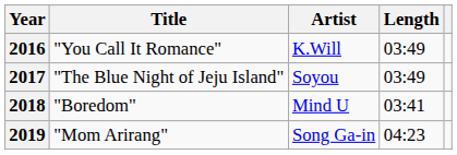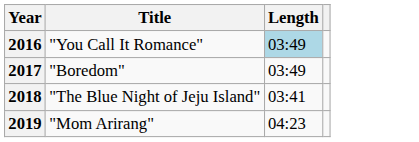- column: Artist | K.Will | Soyou | Mind U | Song Ga-in
2016 | Length: no background -> lightblue background
2017 | Title: "The Blue Night of Jeju Island" -> "Boredom"
2018 | Title: "Boredom" -> "The Blue Night of Jeju Island"
